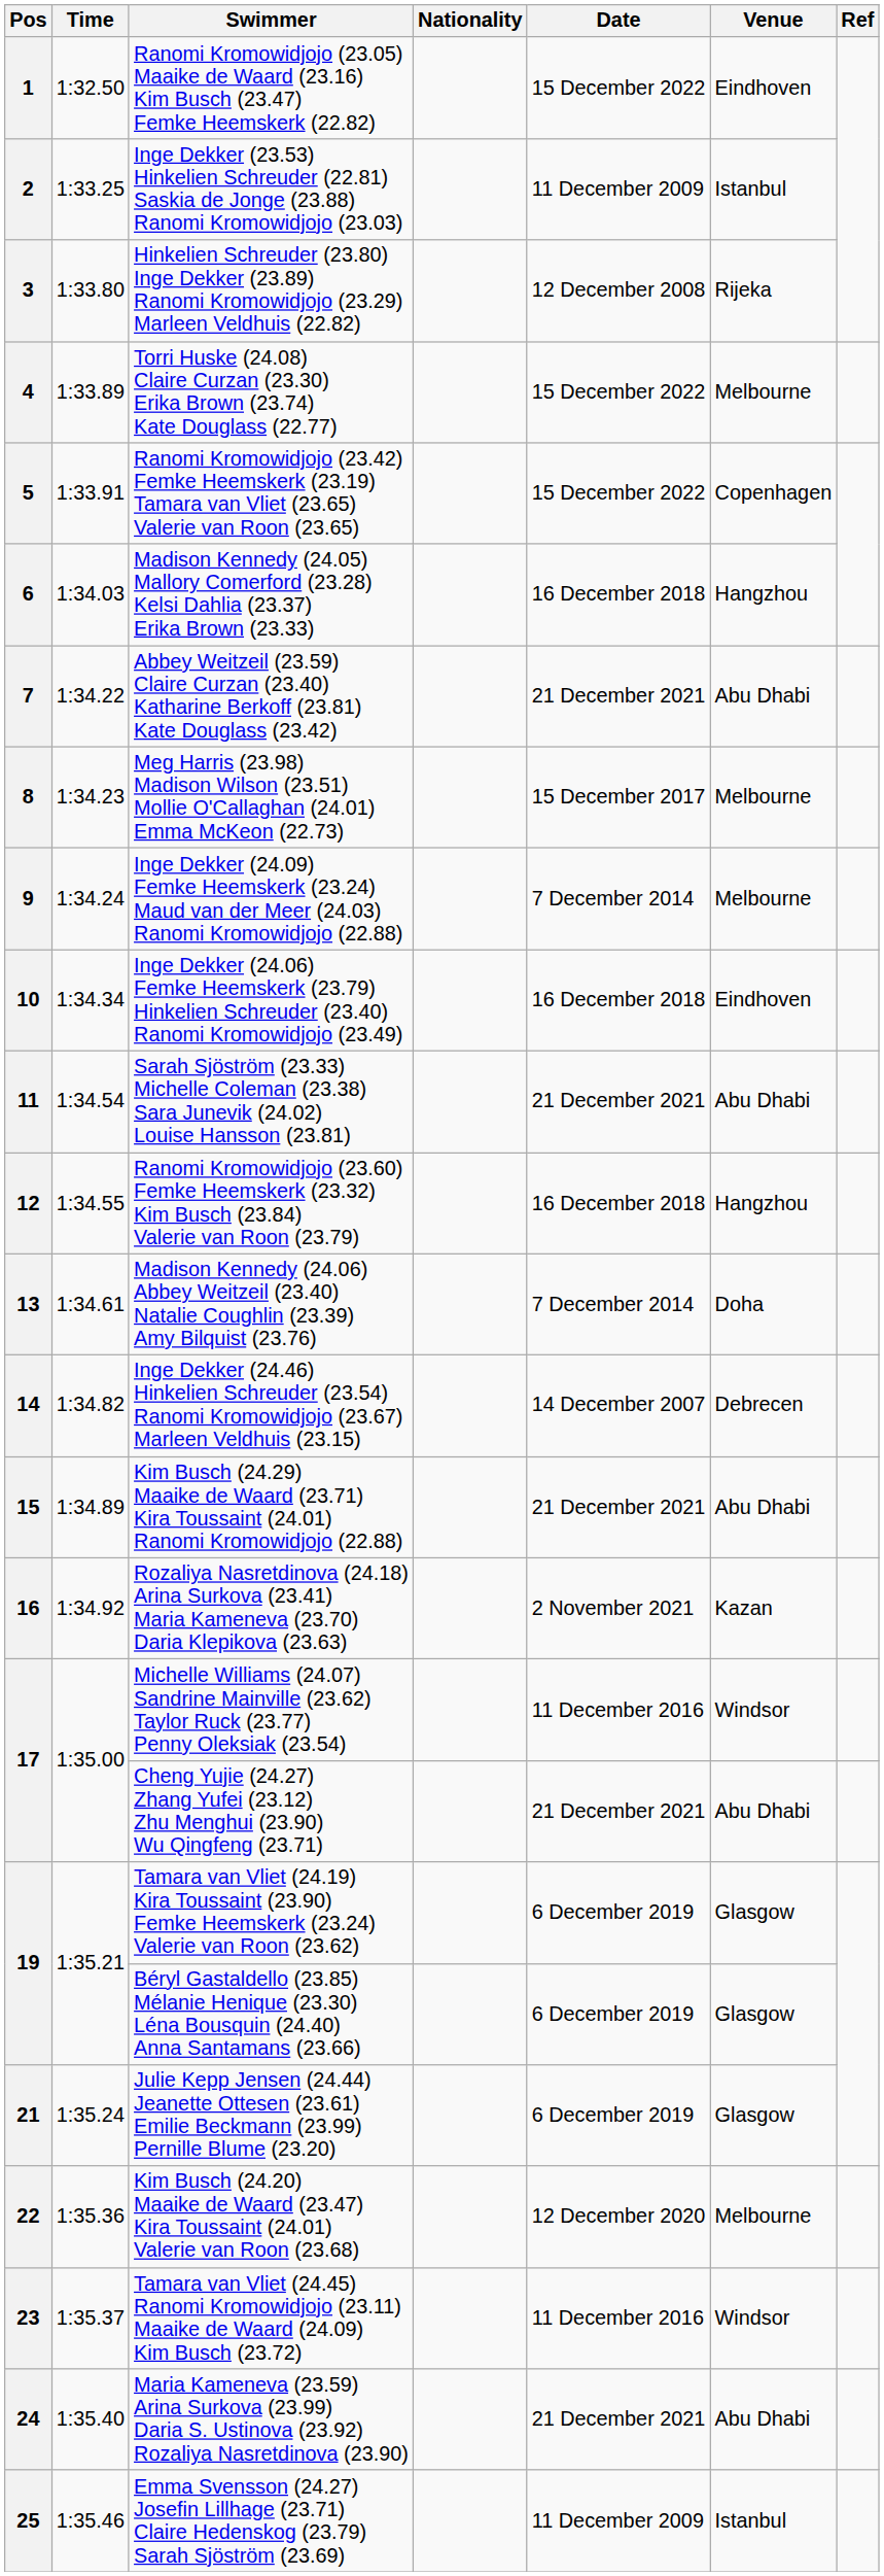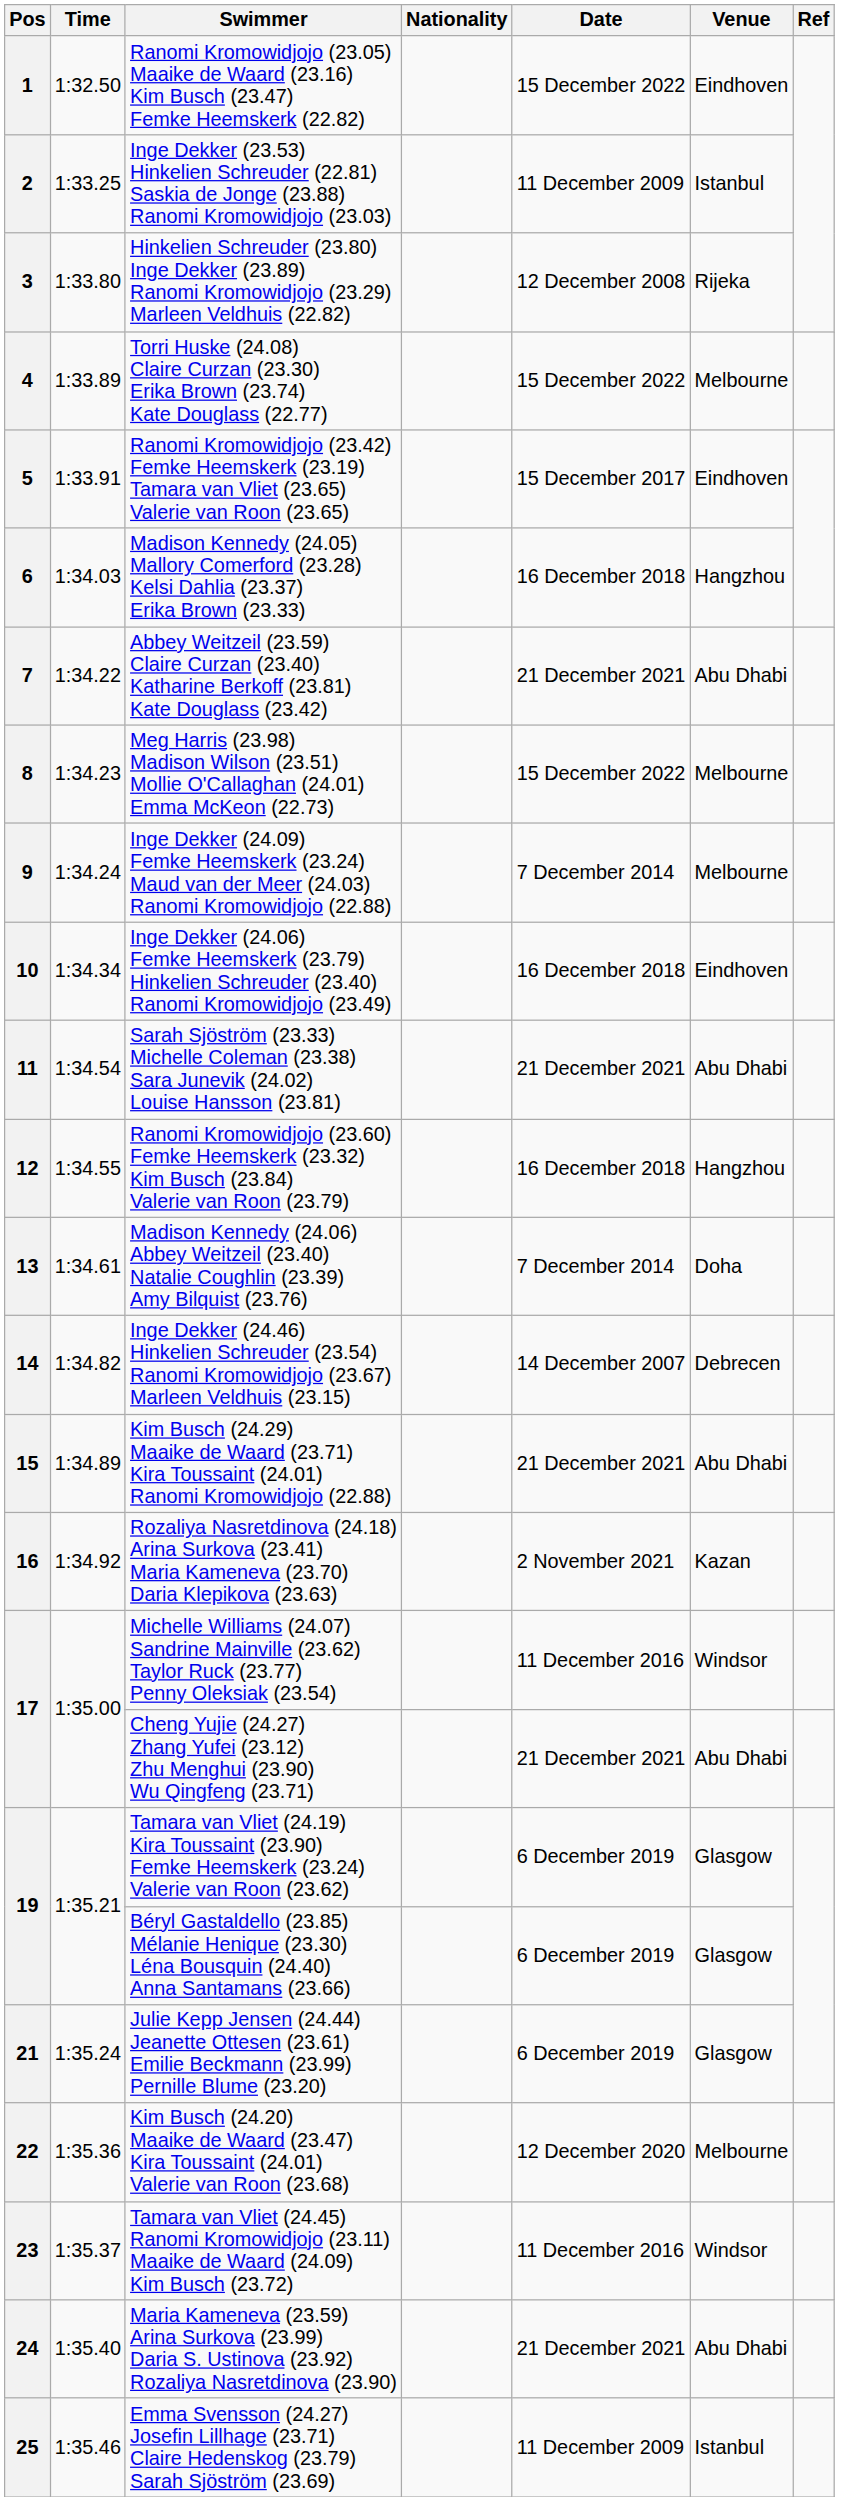5 | Date: 15 December 2022 -> 15 December 2017
5 | Venue: Copenhagen -> Eindhoven
8 | Date: 15 December 2017 -> 15 December 2022
